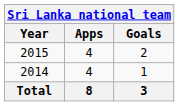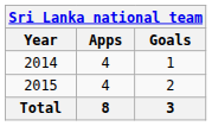rows swapped: 2014 <-> 2015
